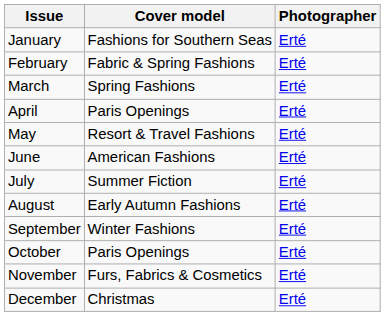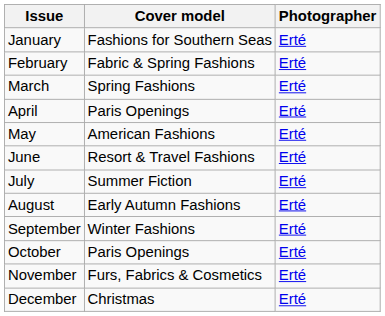May | Cover model: Resort & Travel Fashions -> American Fashions
June | Cover model: American Fashions -> Resort & Travel Fashions
